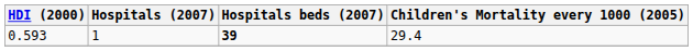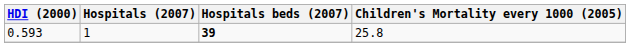0.593 | Children's Mortality every 1000 (2005): 29.4 -> 25.8
